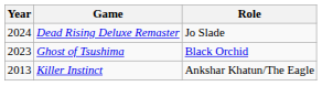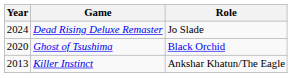Ghost of Tsushima | Year: 2023 -> 2020
